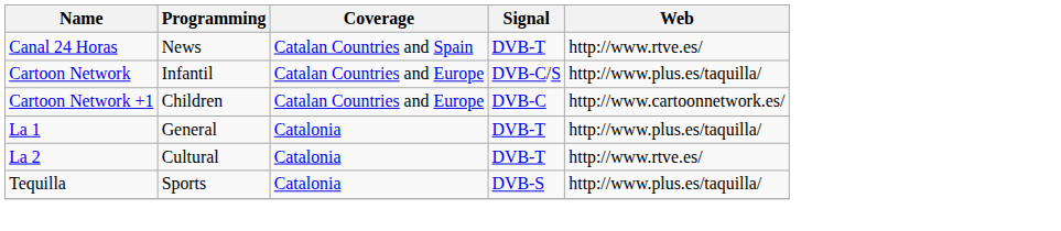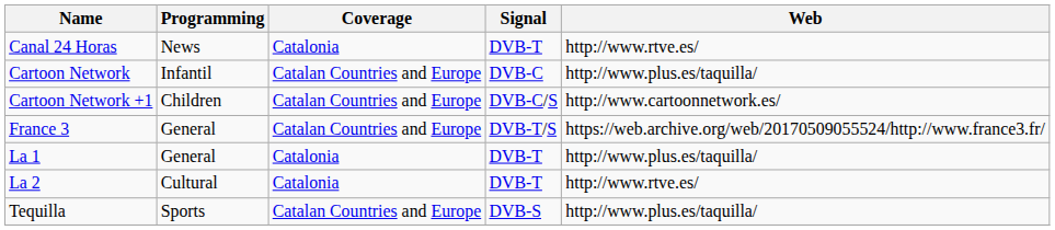Canal 24 Horas | Coverage: Catalan Countries and Spain -> Catalonia
Cartoon Network | Signal: DVB-C/S -> DVB-C
Cartoon Network +1 | Signal: DVB-C -> DVB-C/S
+ row: France 3 | General | Catalan Countries and Europe | DVB-T/S | https://web.archive.org/web/20170509055524/http://www.france3.fr/
Tequilla | Coverage: Catalonia -> Catalan Countries and Europe
